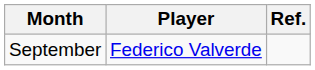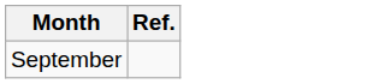- column: Player | Federico Valverde
